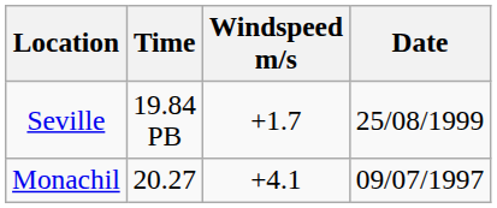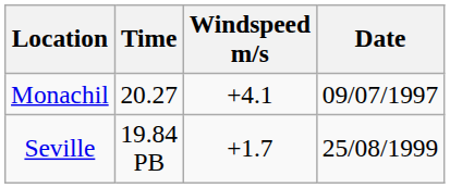rows swapped: Monachil <-> Seville
